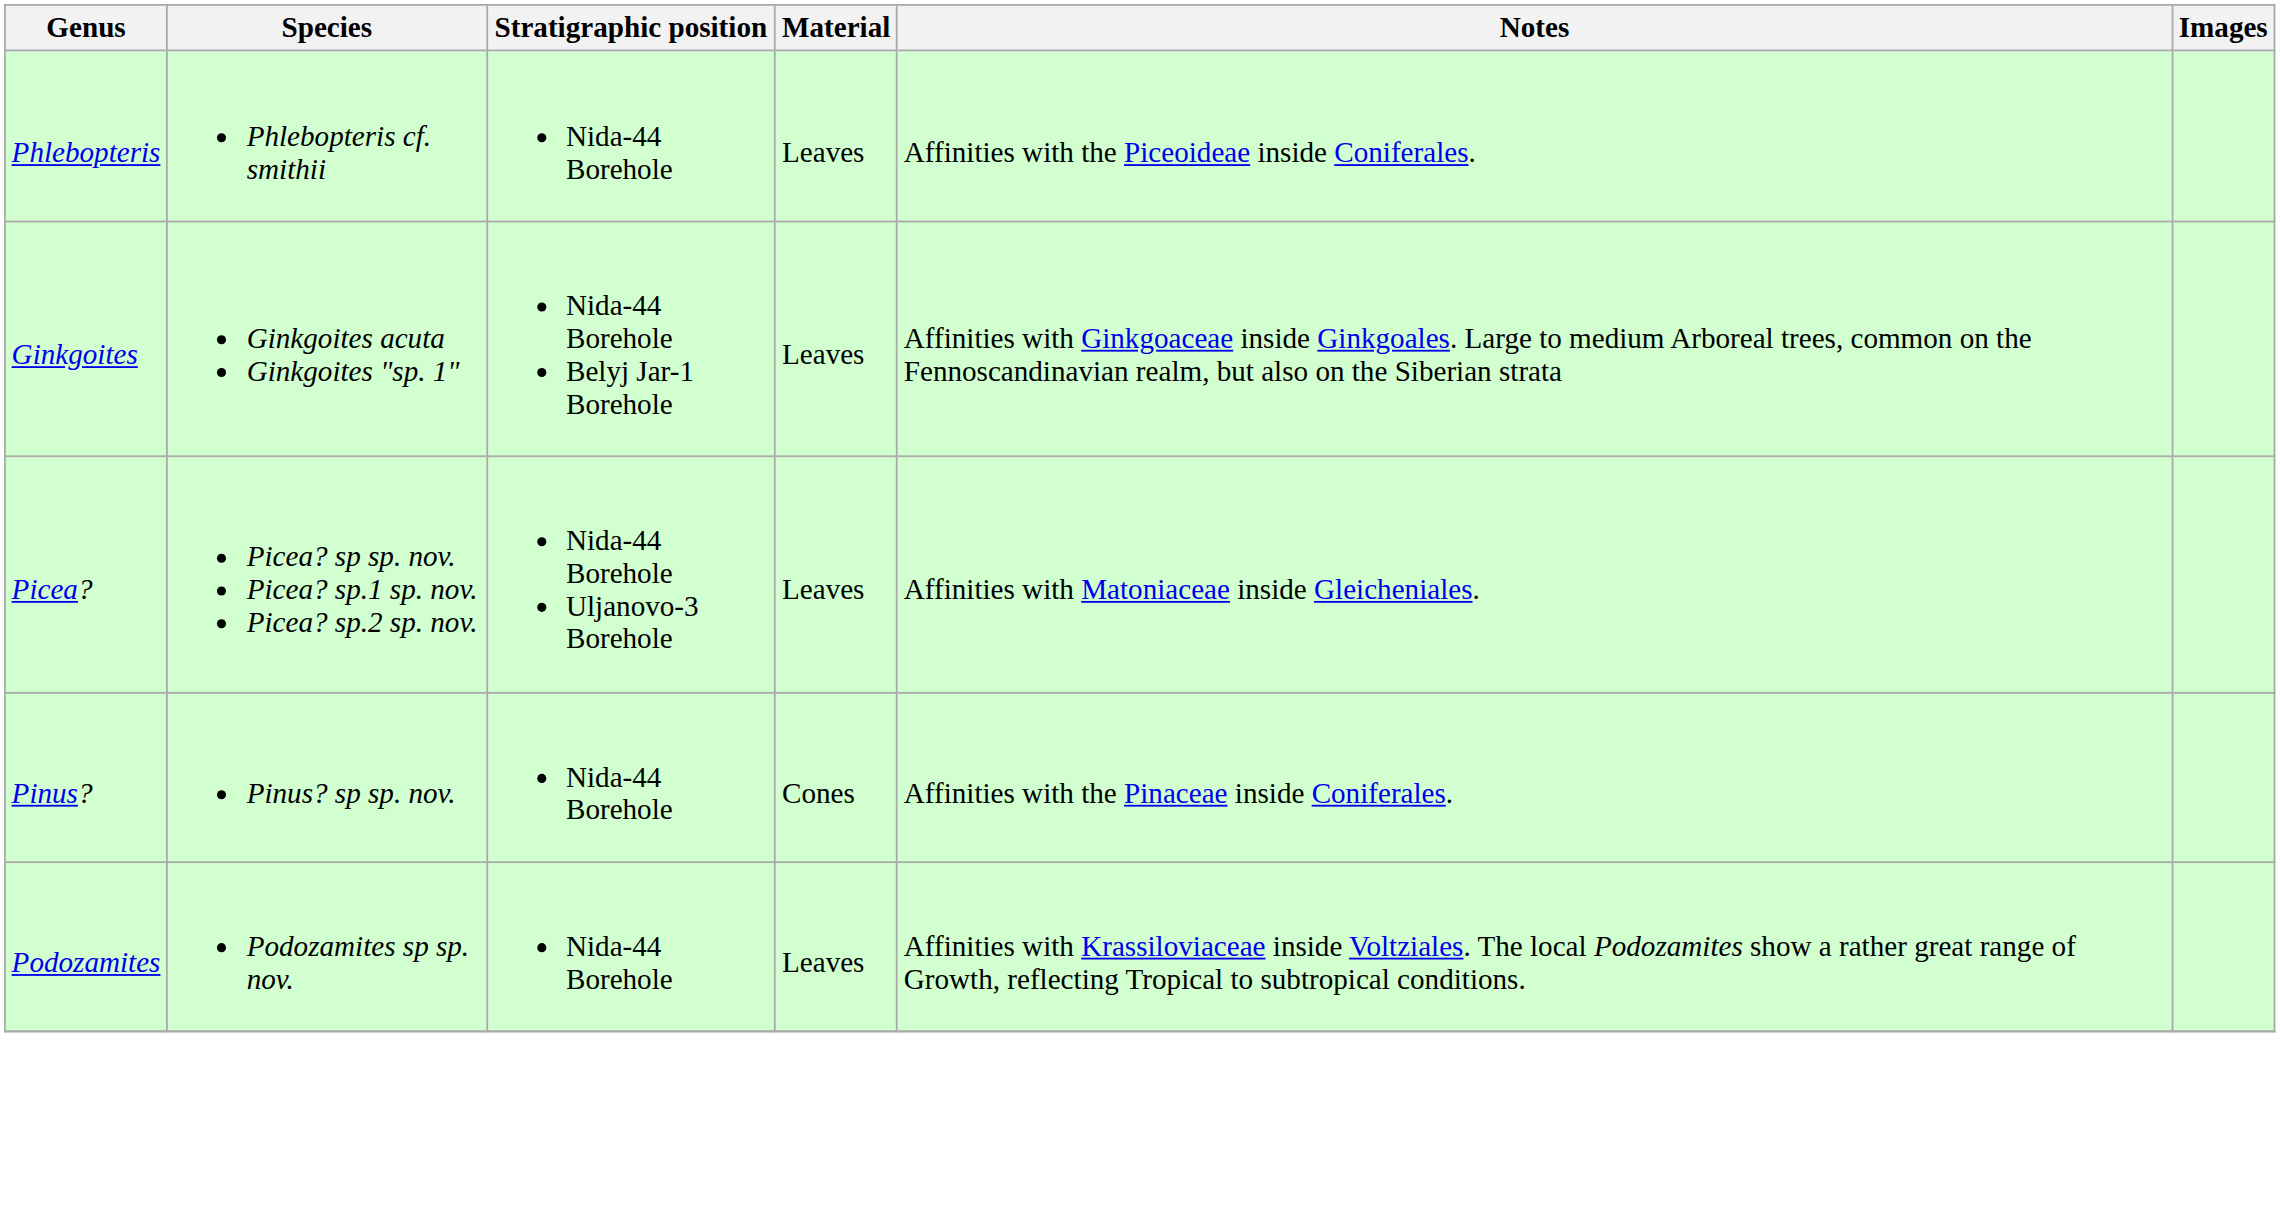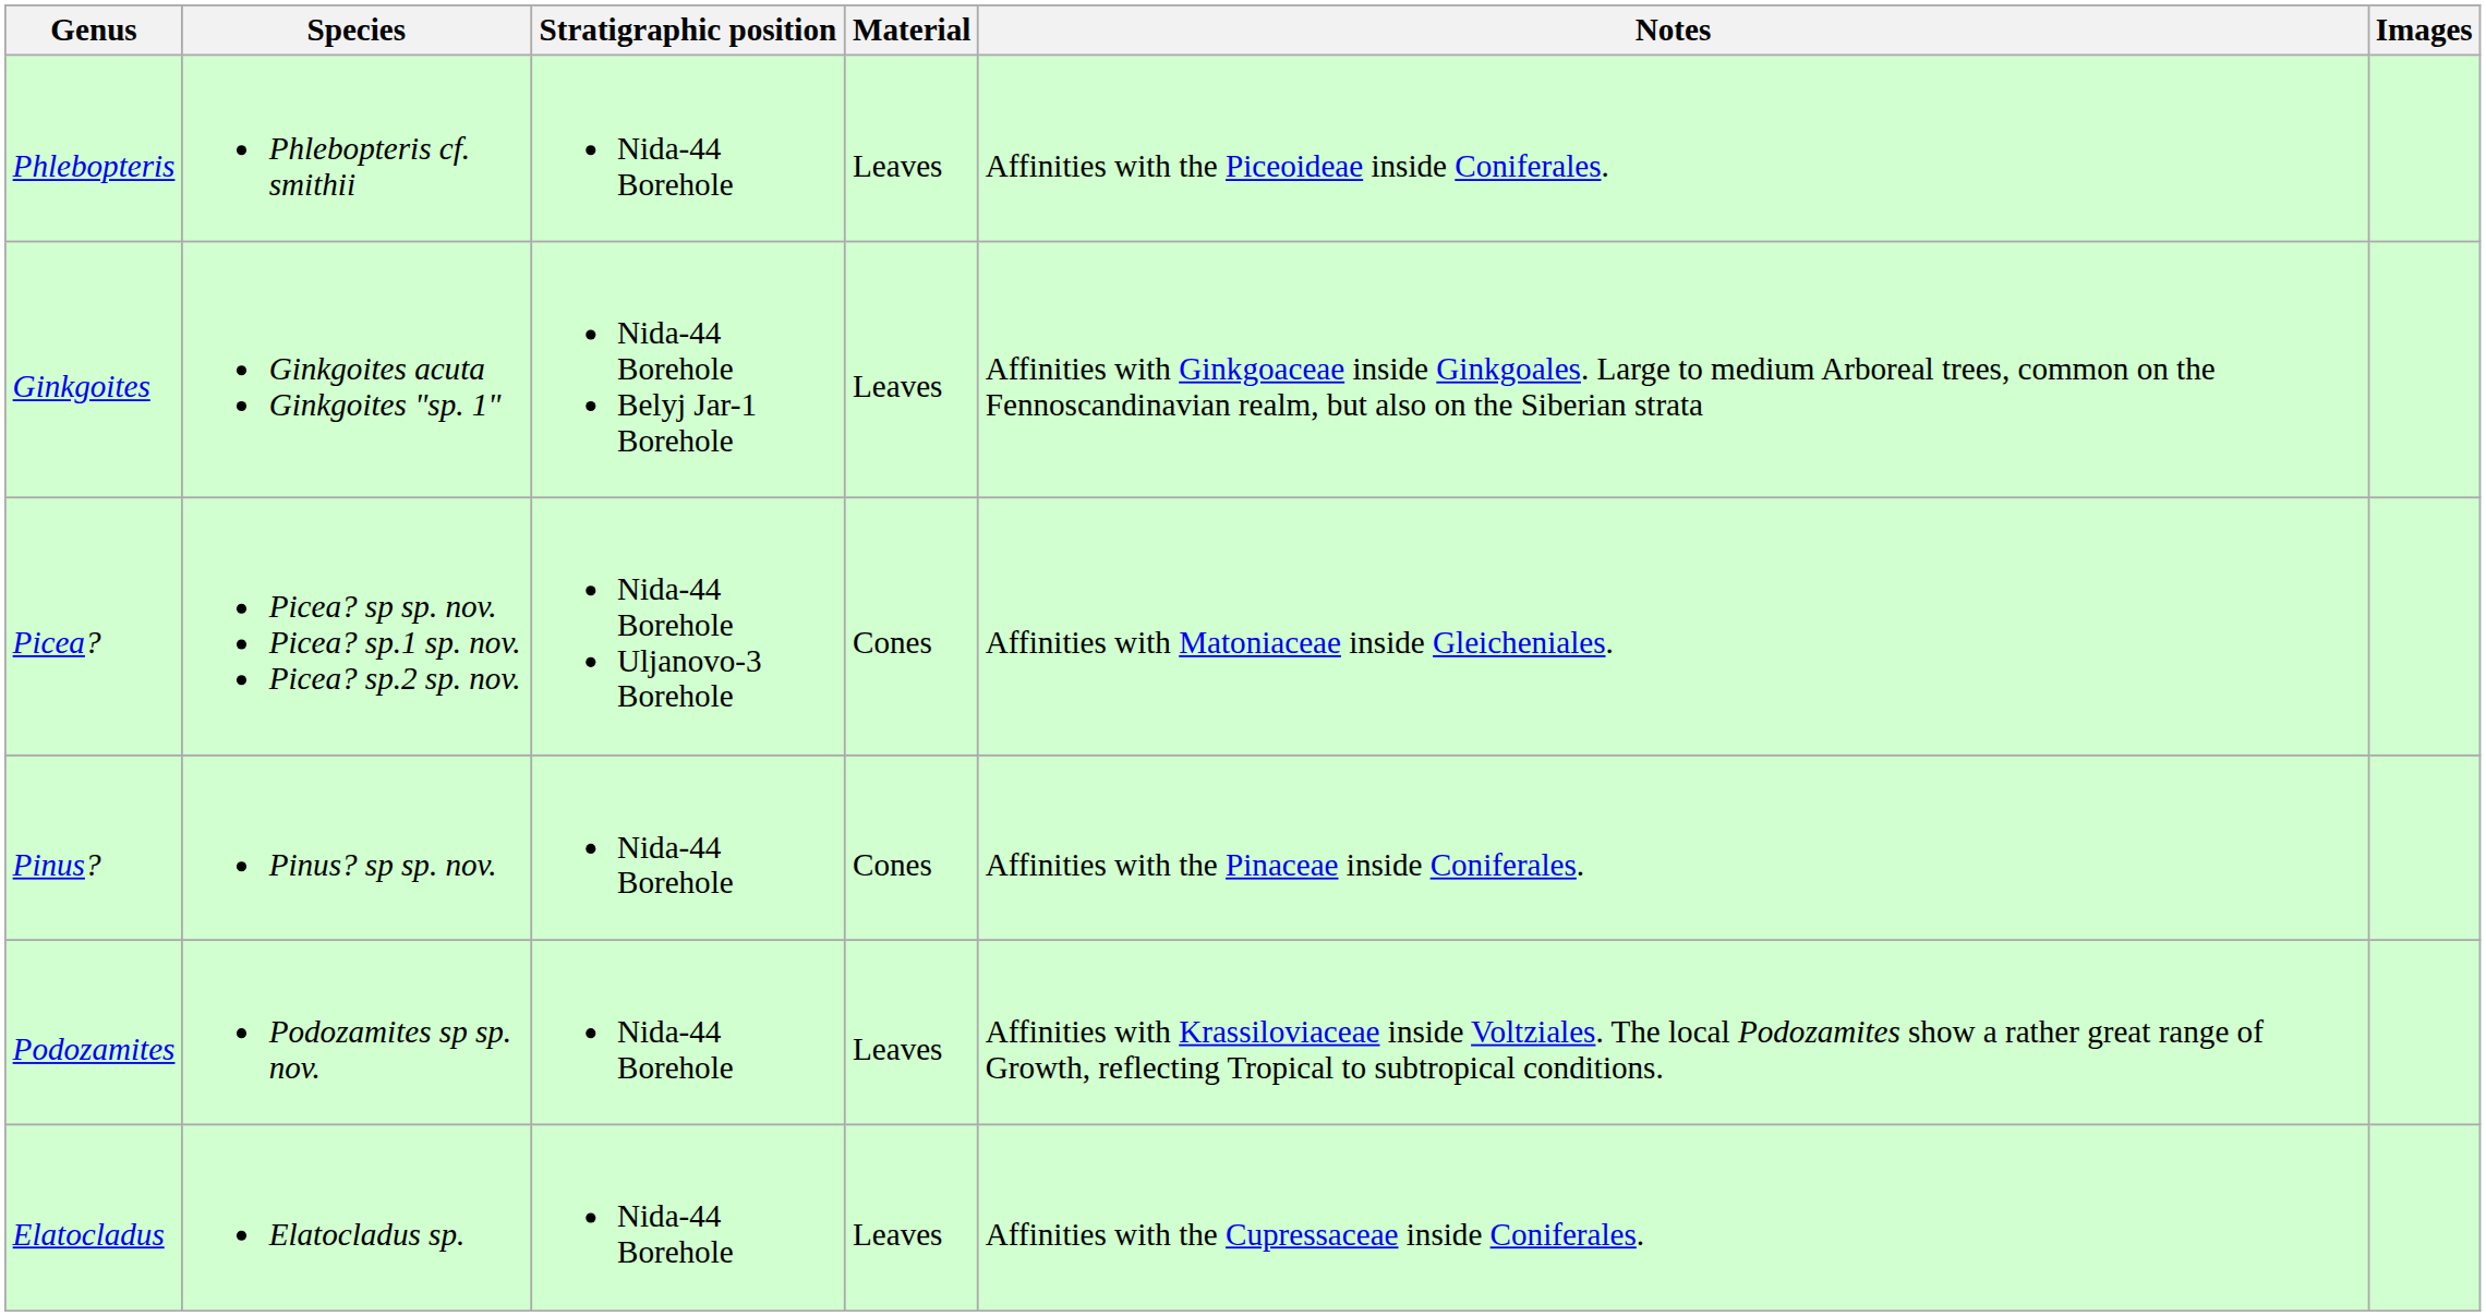Picea? | Material: Leaves -> Cones
+ row: Elatocladus | Elatocladus sp. | Nida-44 Borehole | Leaves | Affinities with the Cupressaceae inside Coniferales.
